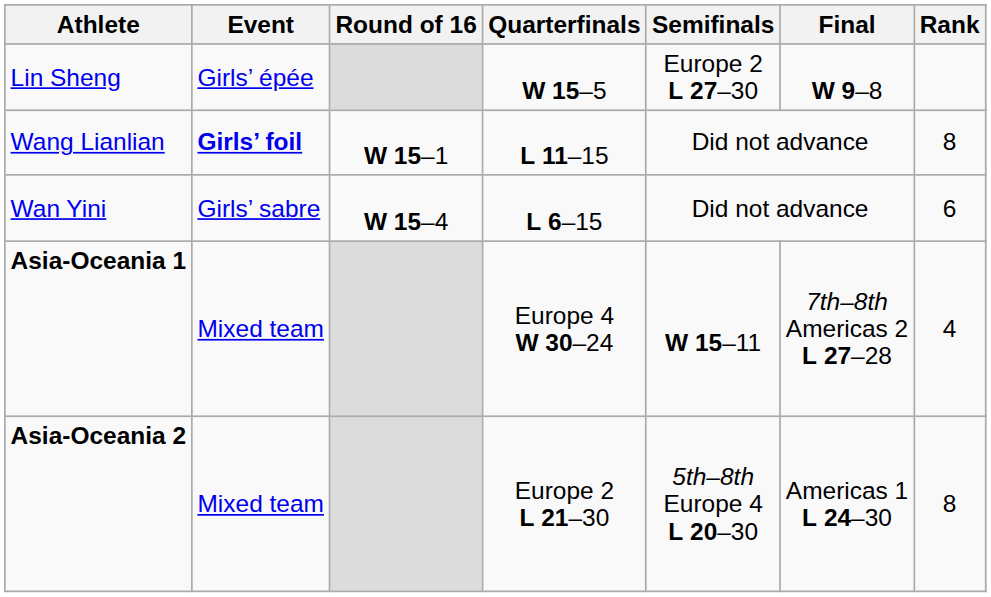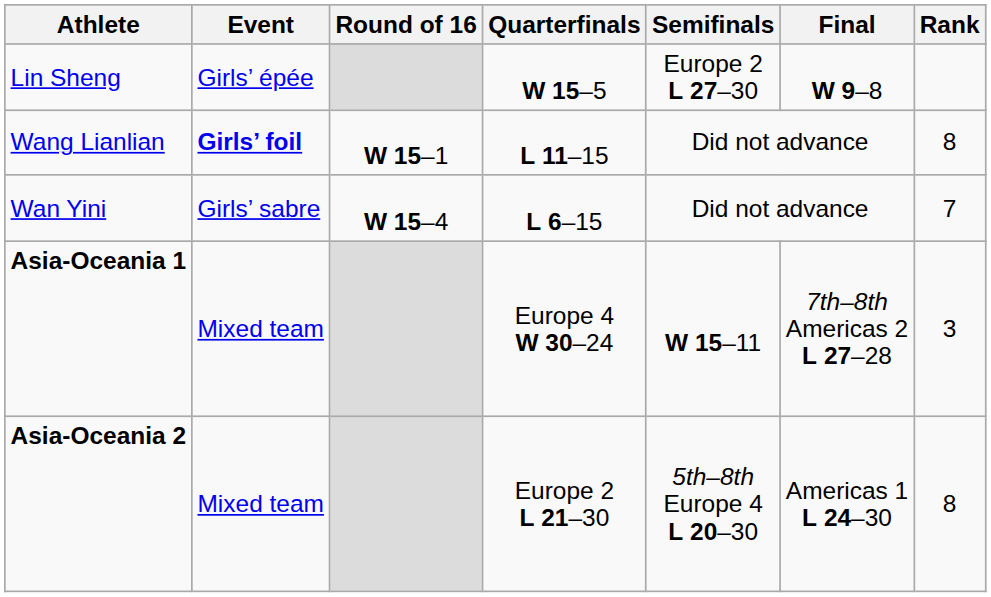Wan Yini | Rank: 6 -> 7
Asia-Oceania 1 | Rank: 4 -> 3
